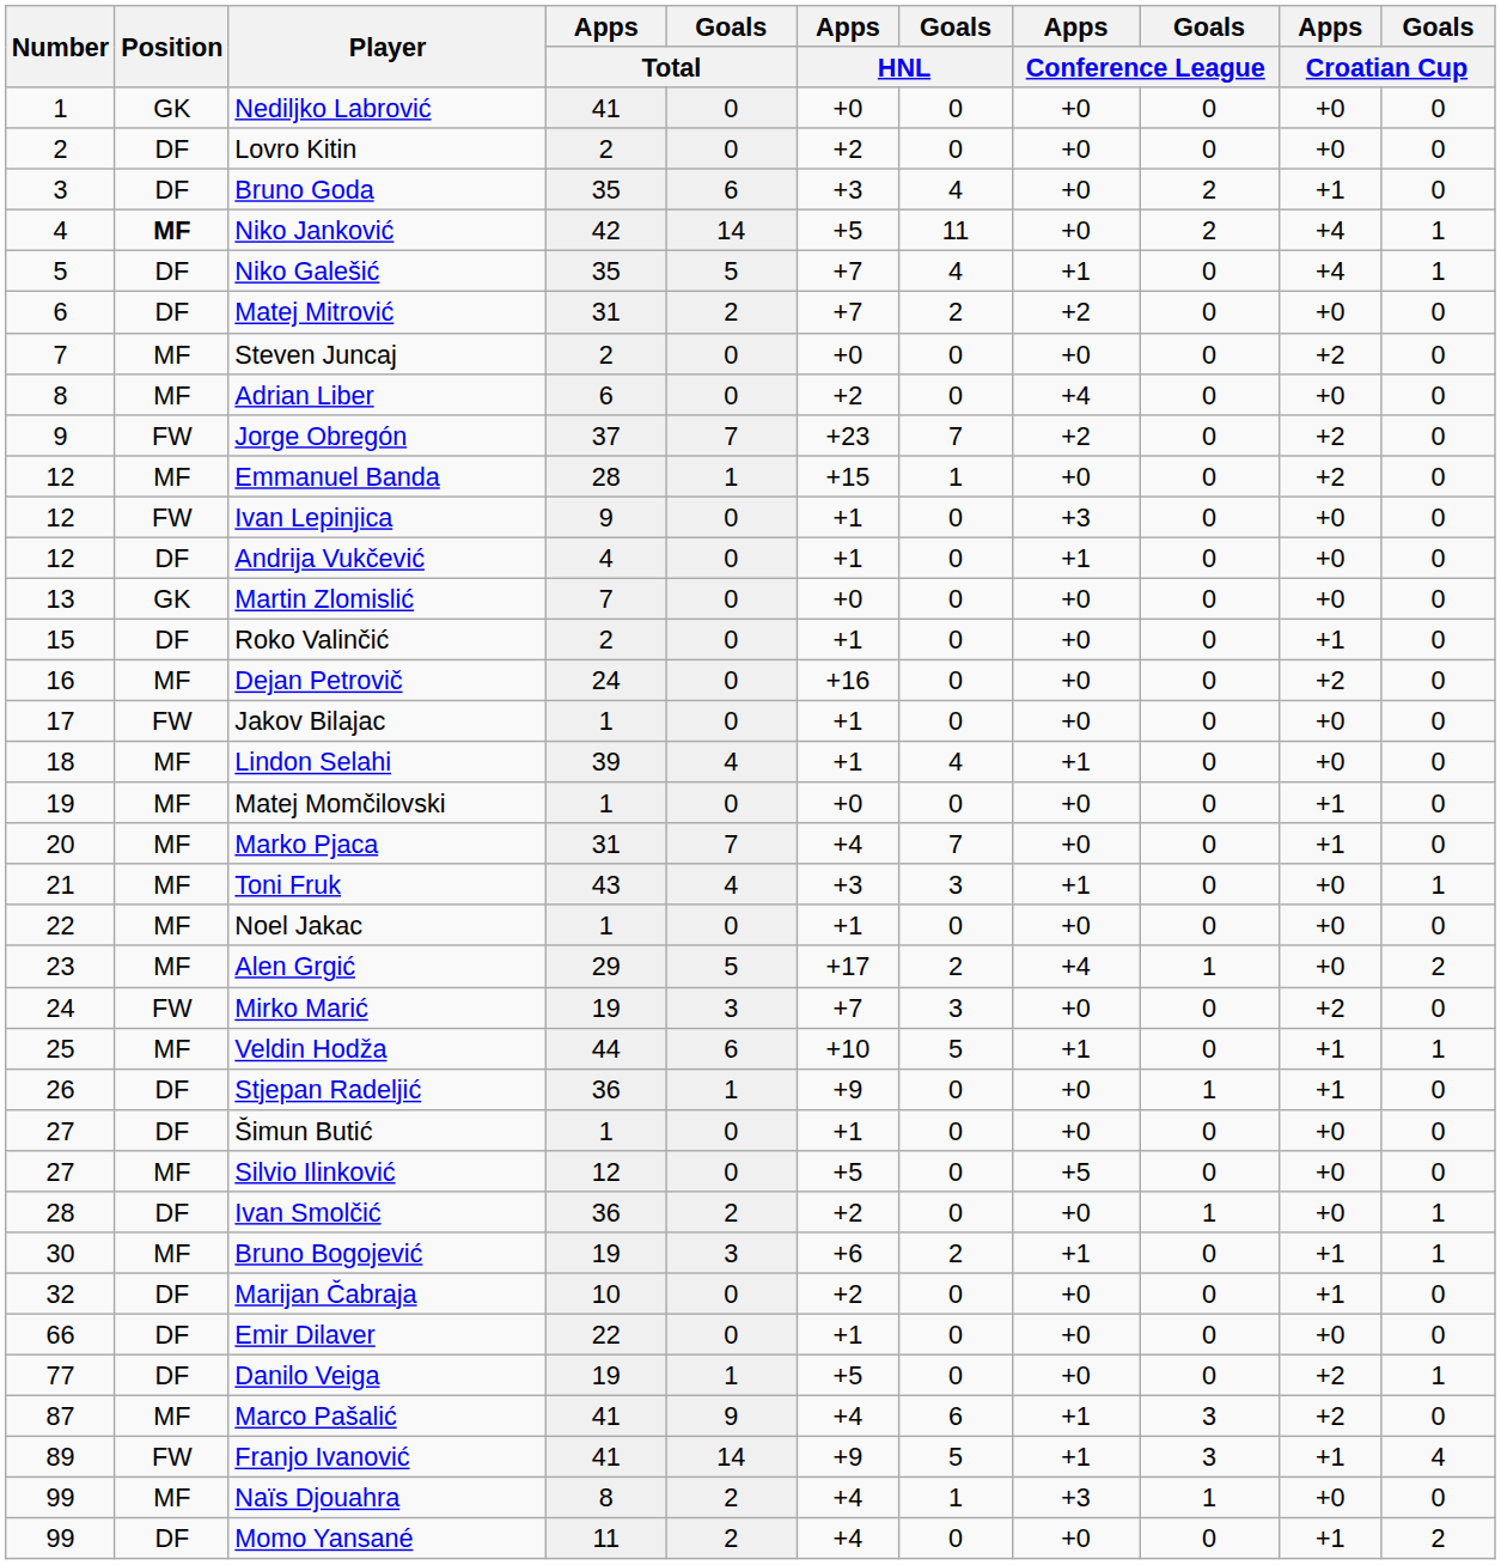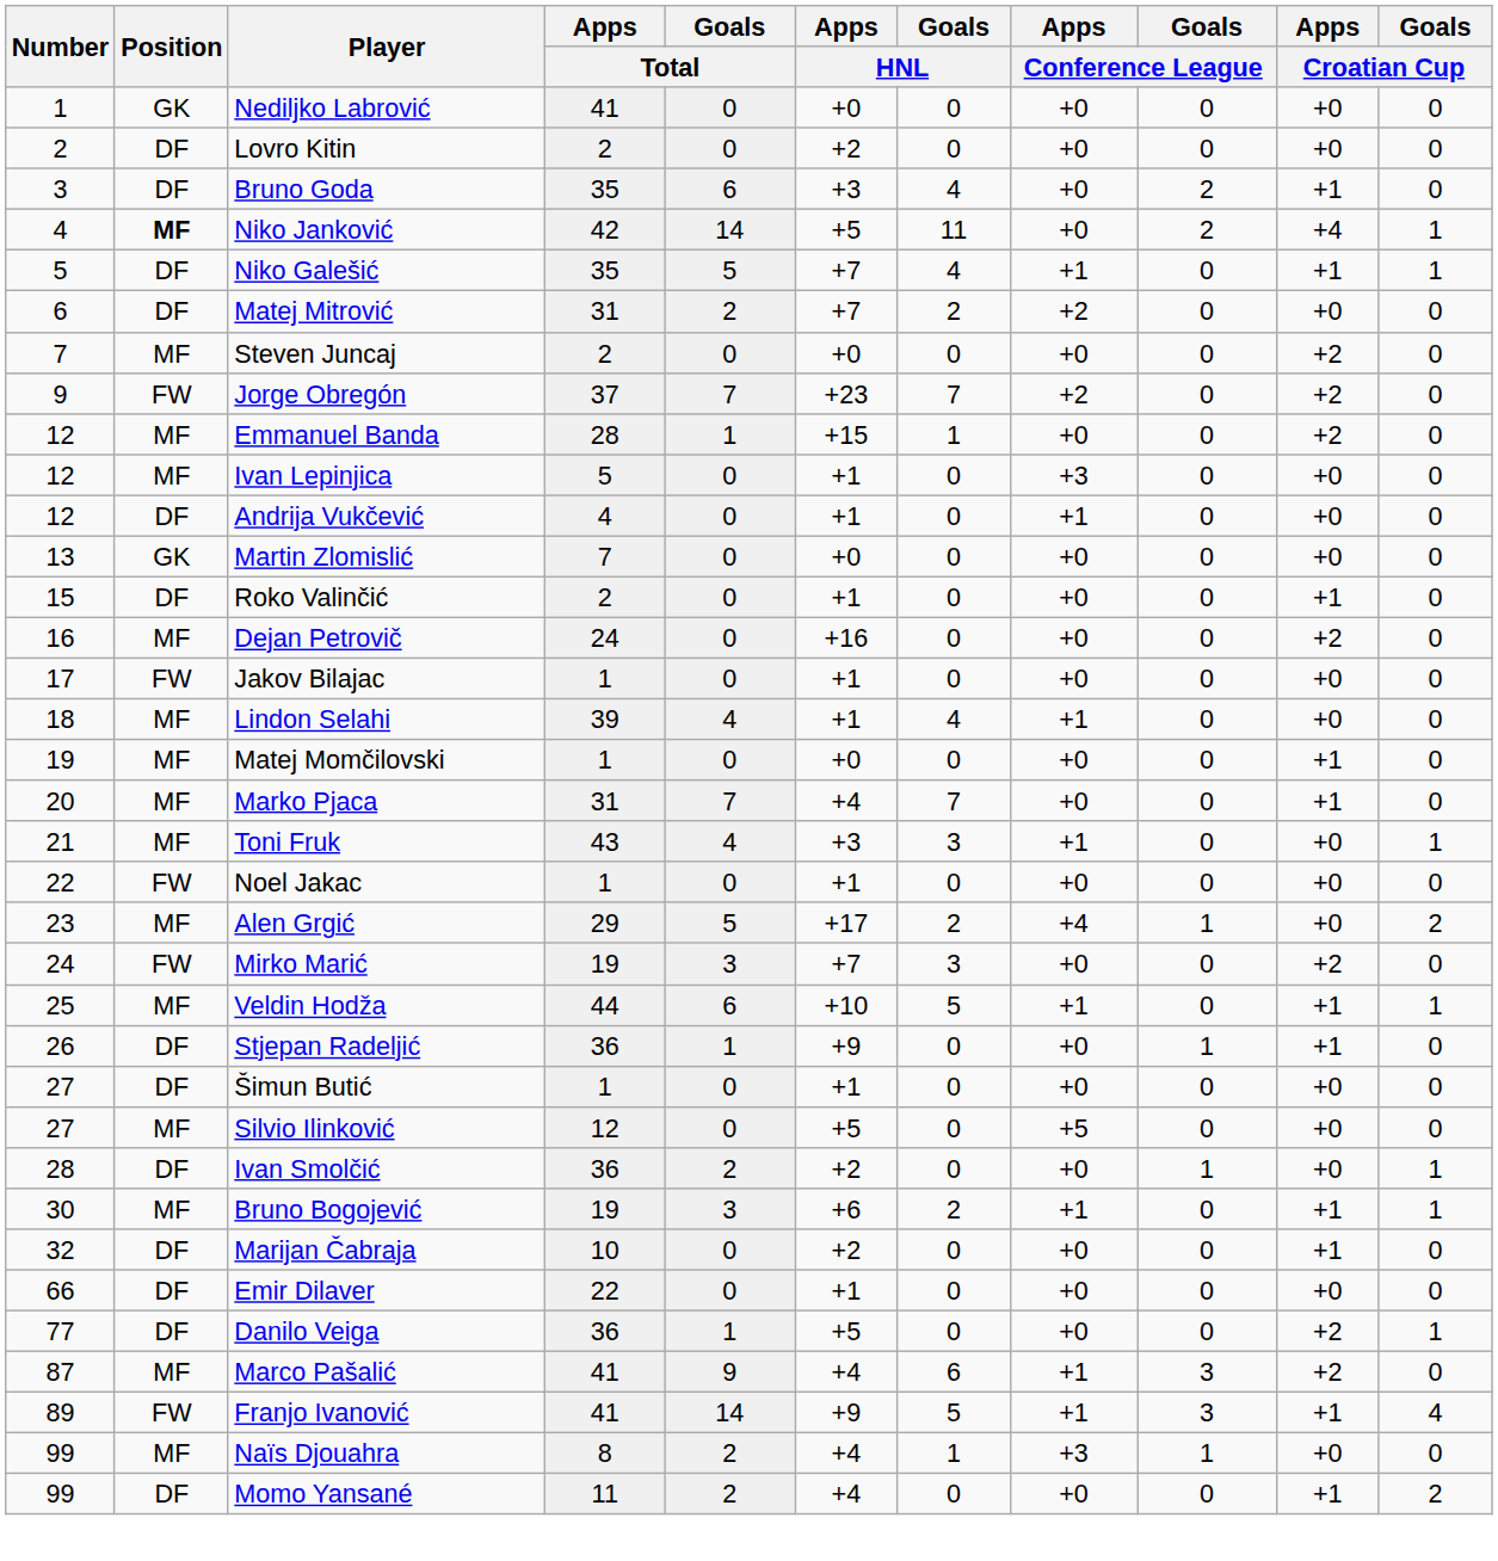Niko Galešić | Apps / Croatian Cup: +4 -> +1
- row: 8 | MF | Adrian Liber | 6 | 0 | +2 | 0 | +4 | 0 | +0 | 0
Ivan Lepinjica | Position: FW -> MF
Ivan Lepinjica | Apps / Total: 9 -> 5
Noel Jakac | Position: MF -> FW
Danilo Veiga | Apps / Total: 19 -> 36
